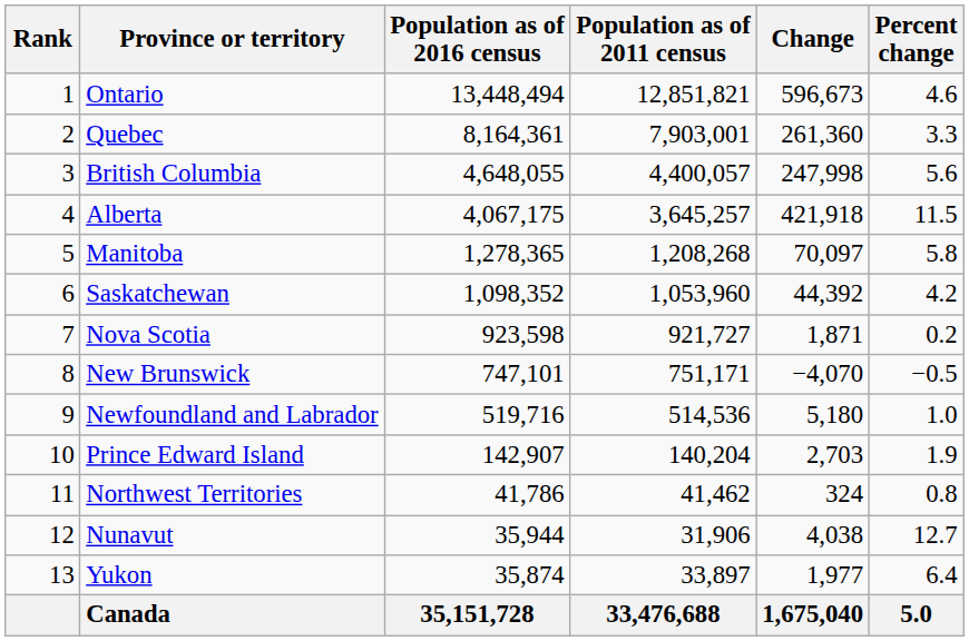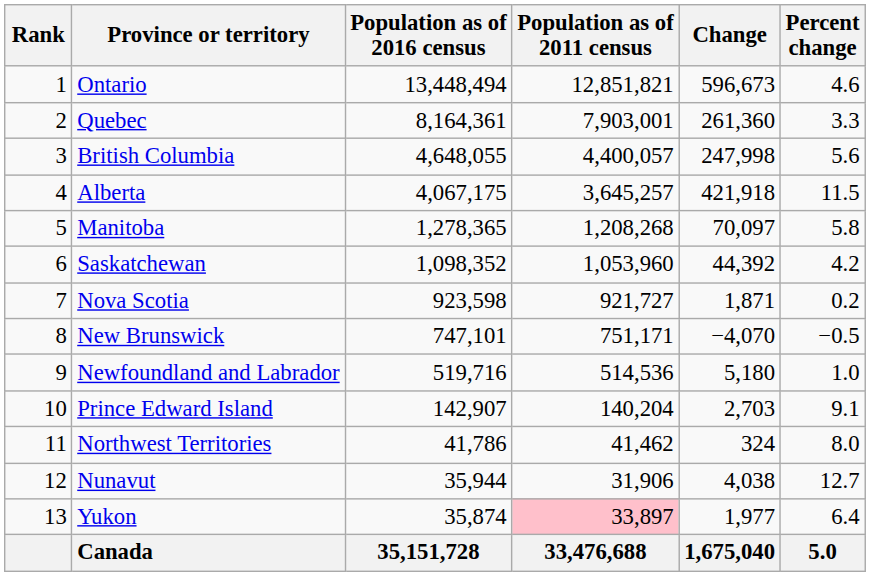Prince Edward Island | Percent change: 1.9 -> 9.1
Northwest Territories | Percent change: 0.8 -> 8.0
Yukon | Population as of 2011 census: no background -> pink background
